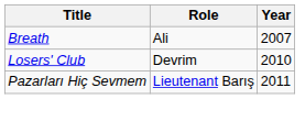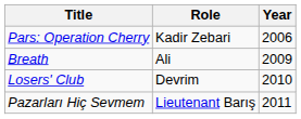+ row: Pars: Operation Cherry | Kadir Zebari | 2006
Breath | Year: 2007 -> 2009
